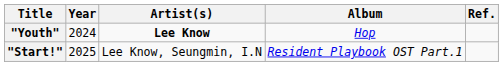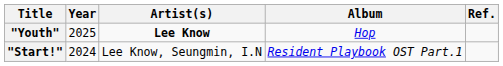"Youth" | Year: 2024 -> 2025
"Start!" | Year: 2025 -> 2024
